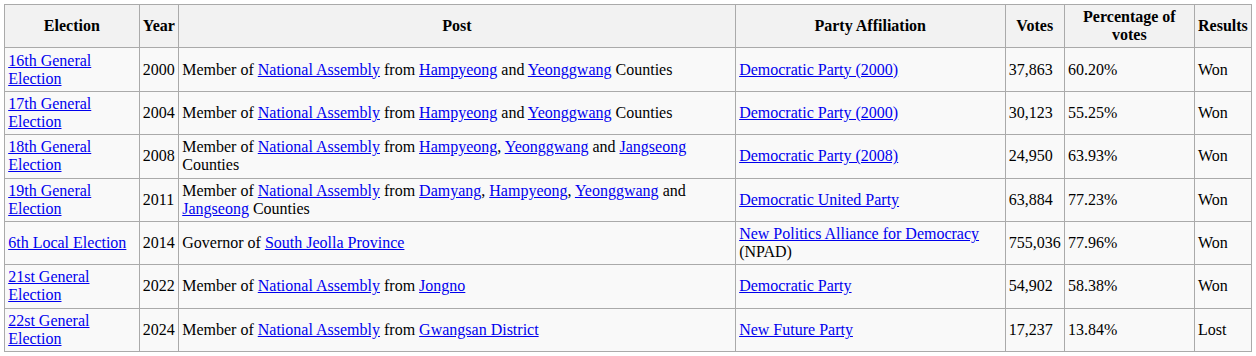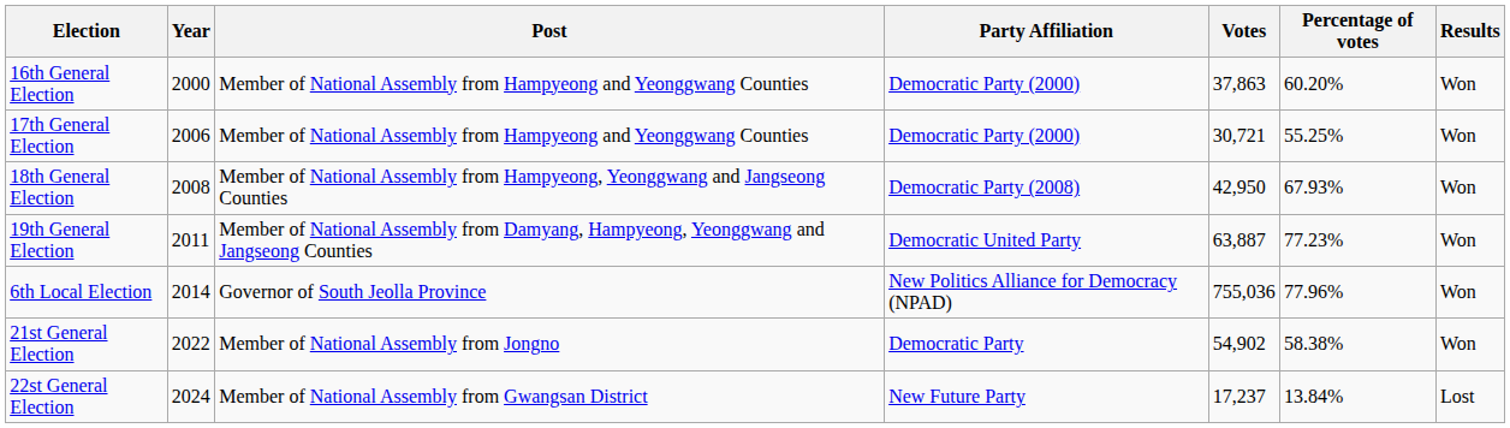17th General Election | Year: 2004 -> 2006
17th General Election | Votes: 30,123 -> 30,721
18th General Election | Votes: 24,950 -> 42,950
18th General Election | Percentage of votes: 63.93% -> 67.93%
19th General Election | Votes: 63,884 -> 63,887
